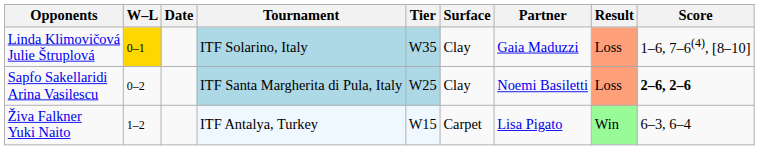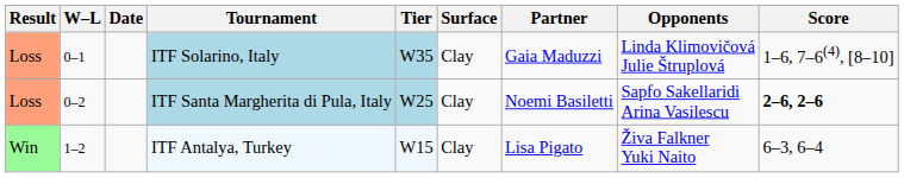columns swapped: Result <-> Opponents
ITF Solarino, Italy | W–L: gold background -> no background
ITF Antalya, Turkey | Surface: Carpet -> Clay
